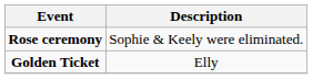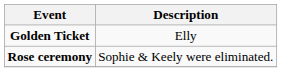rows swapped: Golden Ticket <-> Rose ceremony
